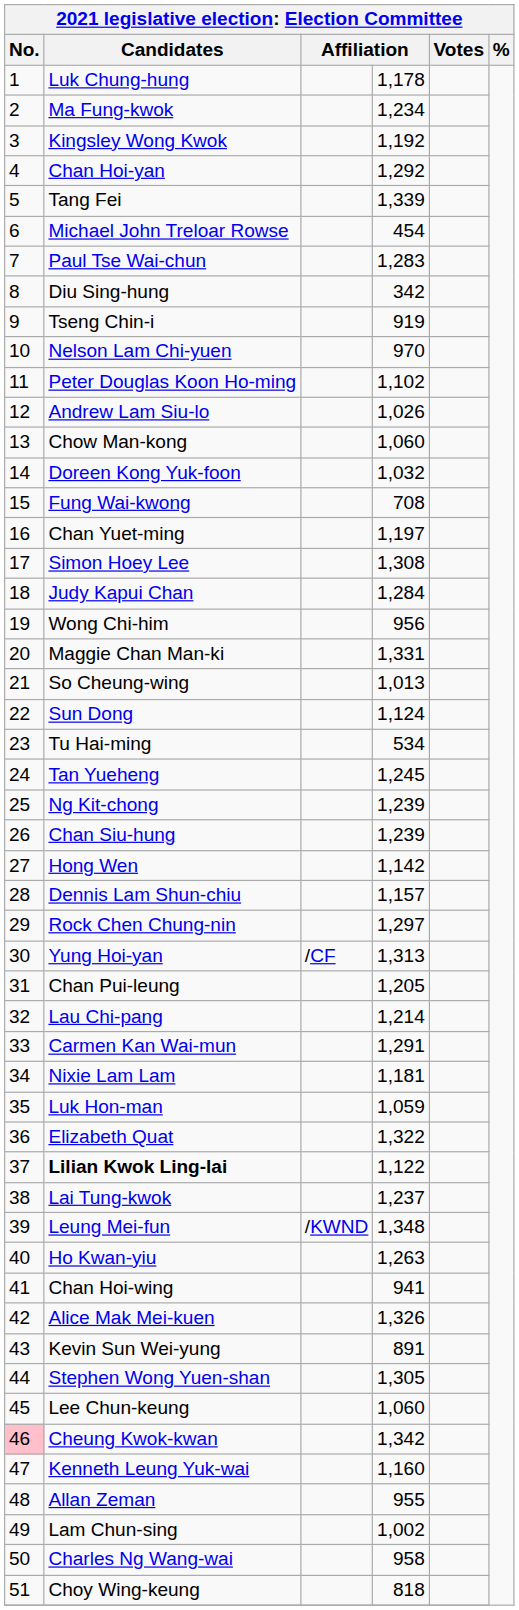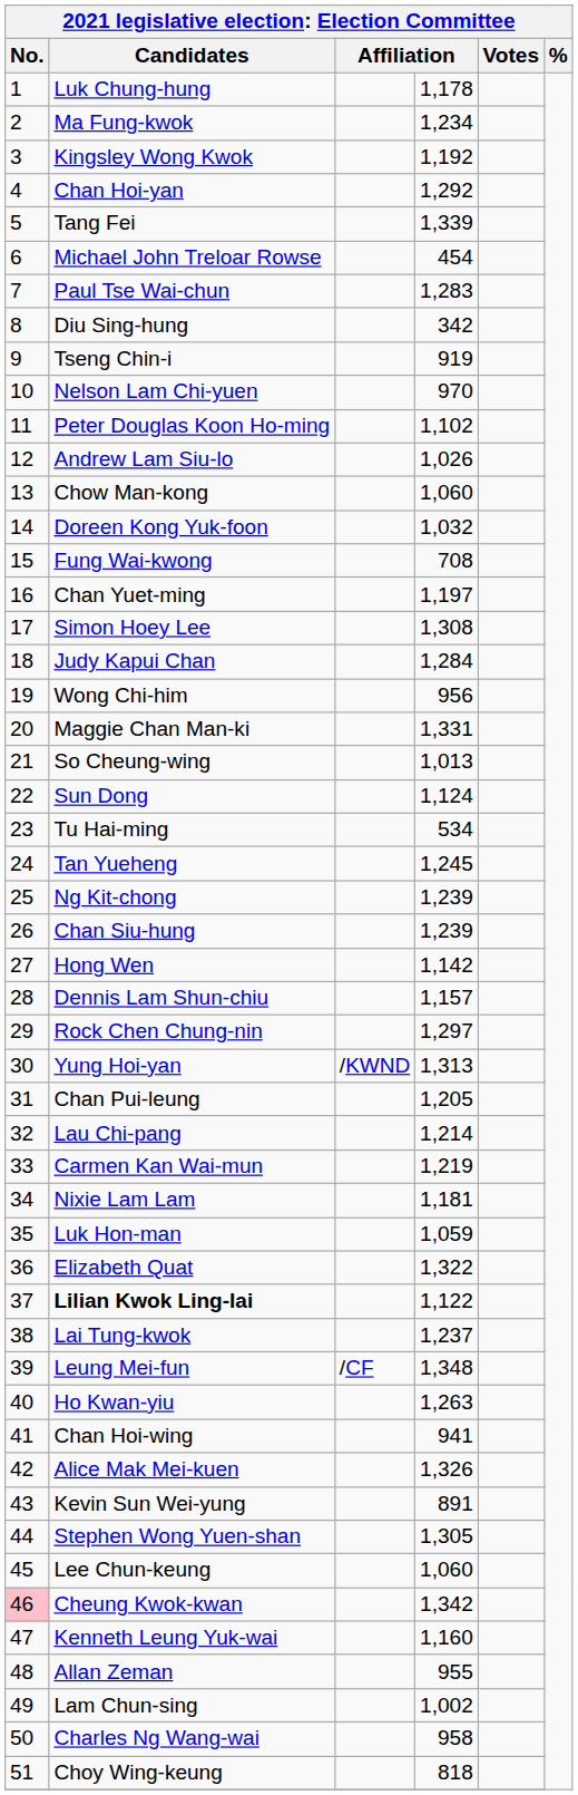Yung Hoi-yan | column 3: /CF -> /KWND
Carmen Kan Wai-mun | column 4: 1,291 -> 1,219
Leung Mei-fun | column 3: /KWND -> /CF
